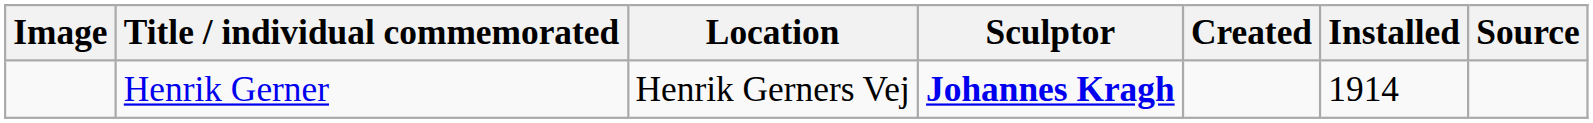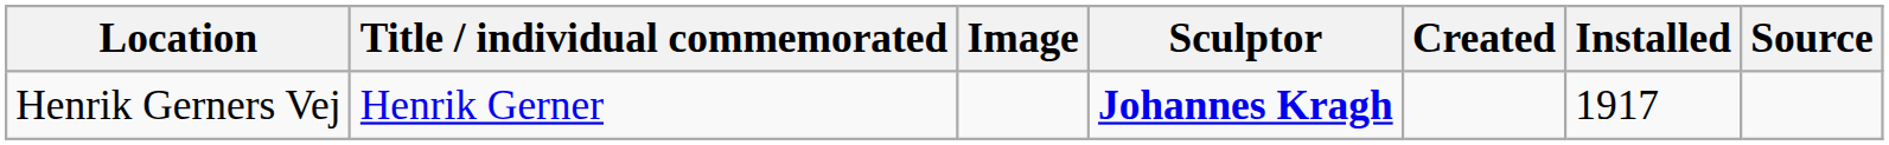columns swapped: Image <-> Location
Henrik Gerner | Installed: 1914 -> 1917
